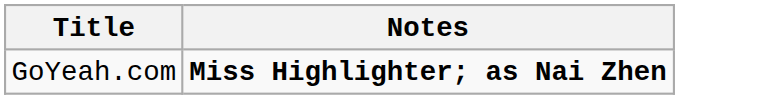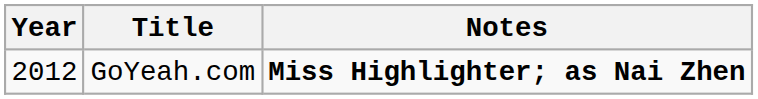+ column: Year | 2012
